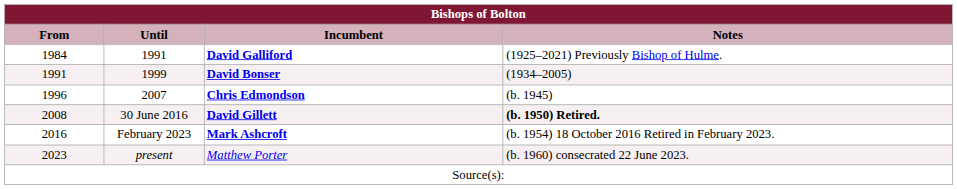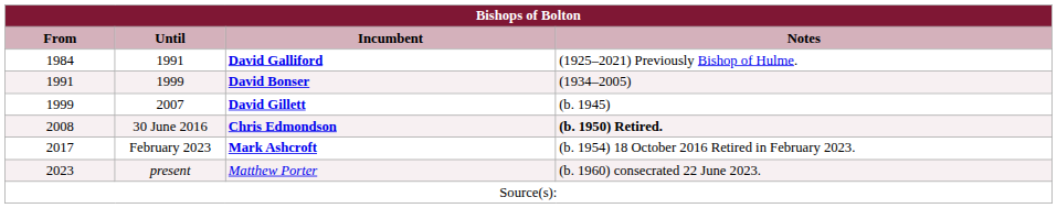2007 | From: 1996 -> 1999
2007 | Incumbent: Chris Edmondson -> David Gillett
30 June 2016 | Incumbent: David Gillett -> Chris Edmondson
February 2023 | From: 2016 -> 2017
